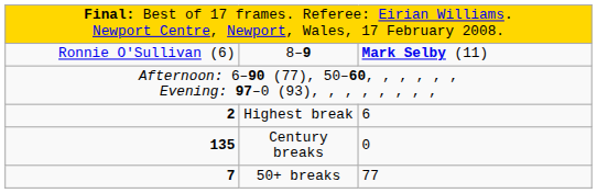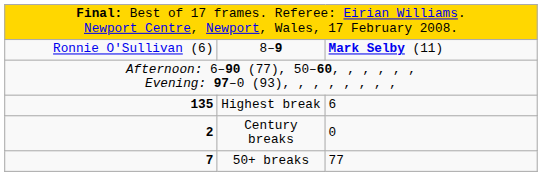Highest break | column 1: 2 -> 135
Century breaks | column 1: 135 -> 2
